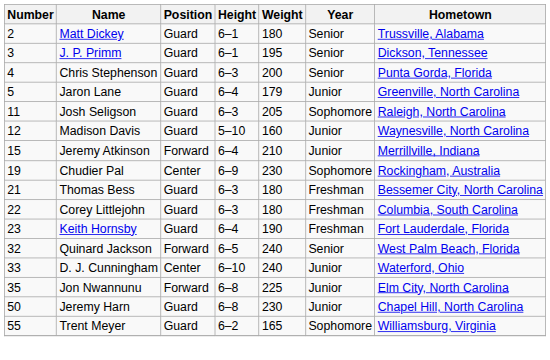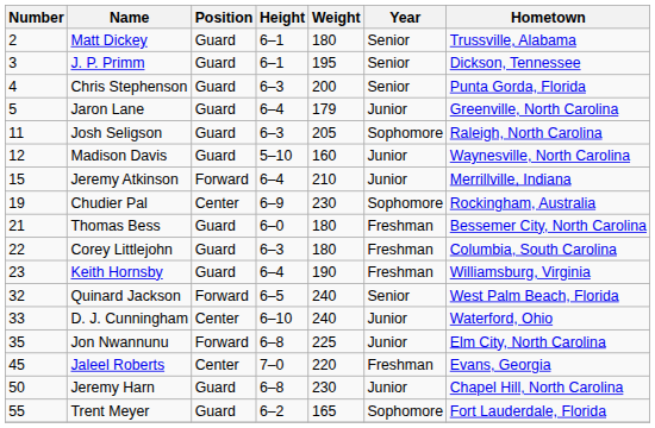Thomas Bess | Height: 6–3 -> 6–0
Keith Hornsby | Hometown: Fort Lauderdale, Florida -> Williamsburg, Virginia
+ row: 45 | Jaleel Roberts | Center | 7–0 | 220 | Freshman | Evans, Georgia
Trent Meyer | Hometown: Williamsburg, Virginia -> Fort Lauderdale, Florida
